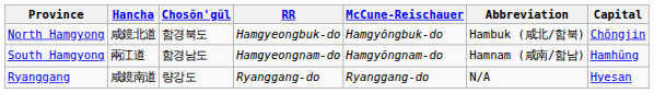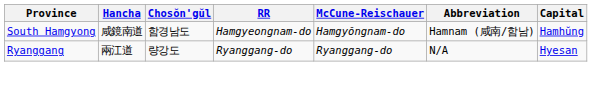- row: North Hamgyong | 咸鏡北道 | 함경북도 | Hamgyeongbuk-do | Hamgyŏngbuk-do | Hambuk (咸北/함북) | Chŏngjin
South Hamgyong | Hancha: 兩江道 -> 咸鏡南道
Ryanggang | Hancha: 咸鏡南道 -> 兩江道
